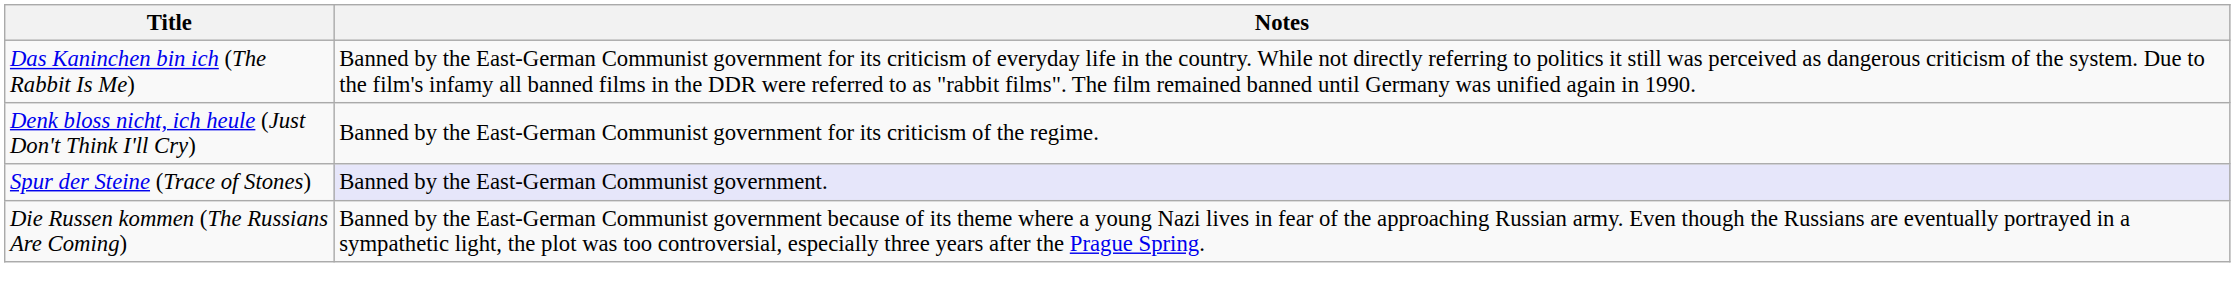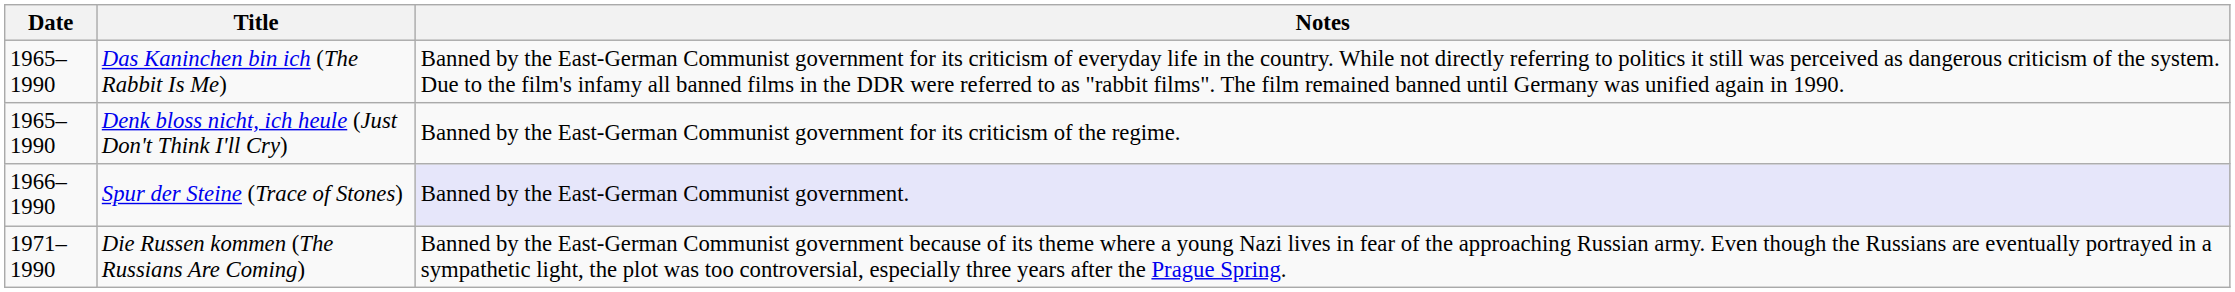+ column: Date | 1965–1990 | 1965–1990 | 1966–1990 | 1971–1990
